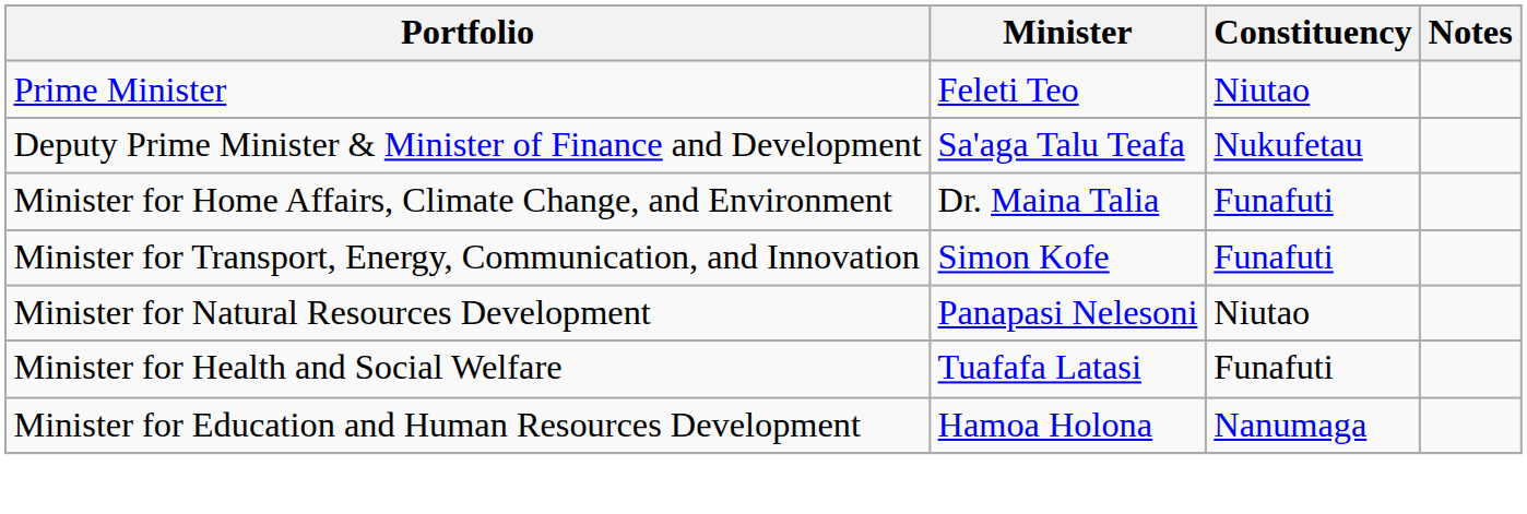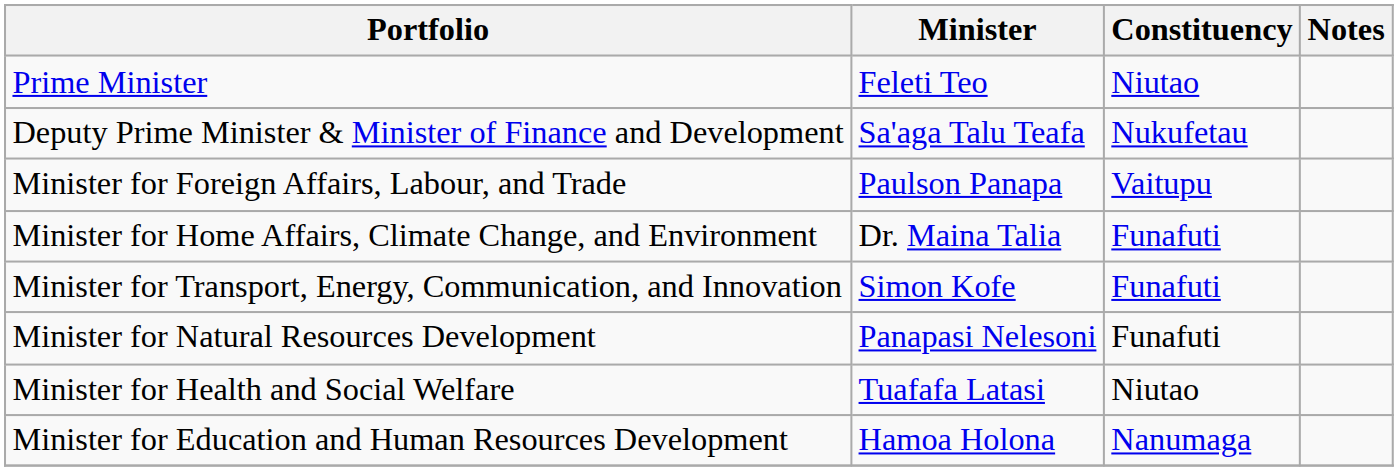+ row: Minister for Foreign Affairs, Labour, and Trade | Paulson Panapa | Vaitupu
Minister for Natural Resources Development | Constituency: Niutao -> Funafuti
Minister for Health and Social Welfare | Constituency: Funafuti -> Niutao
